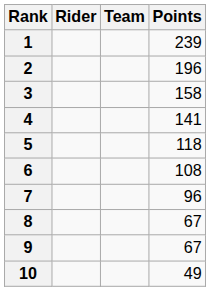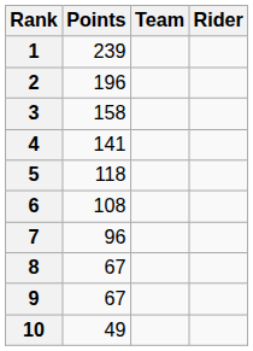columns swapped: Rider <-> Points
